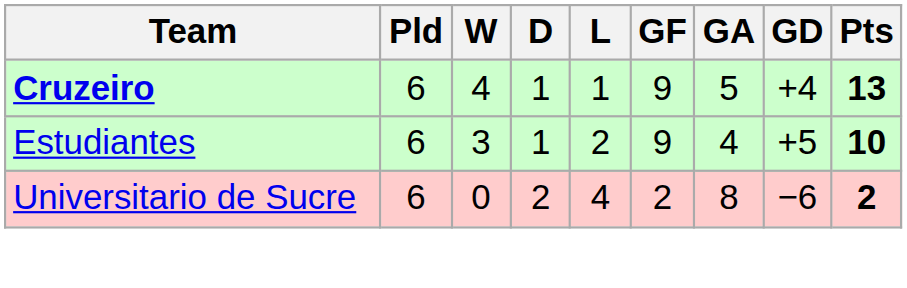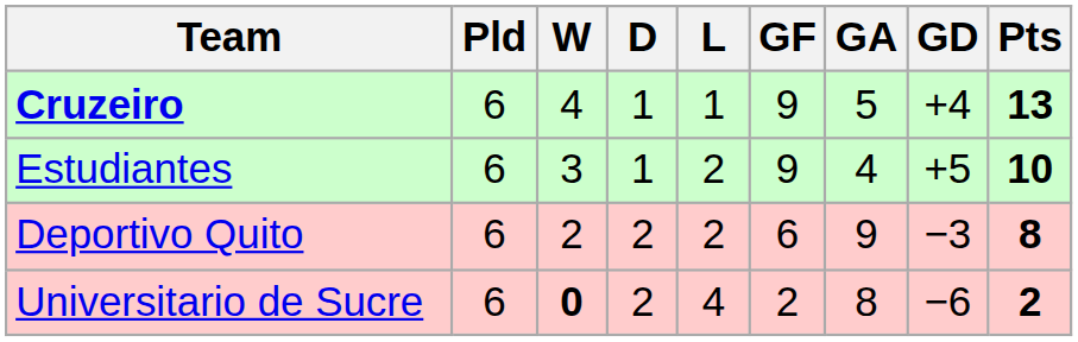+ row: Deportivo Quito | 6 | 2 | 2 | 2 | 6 | 9 | −3 | 8
Universitario de Sucre | W: normal -> bold
